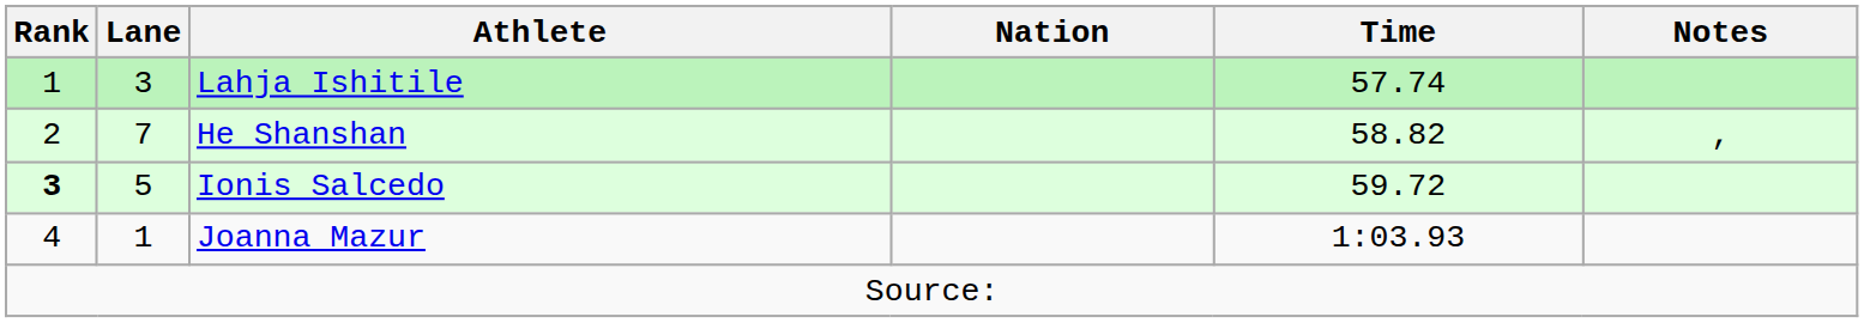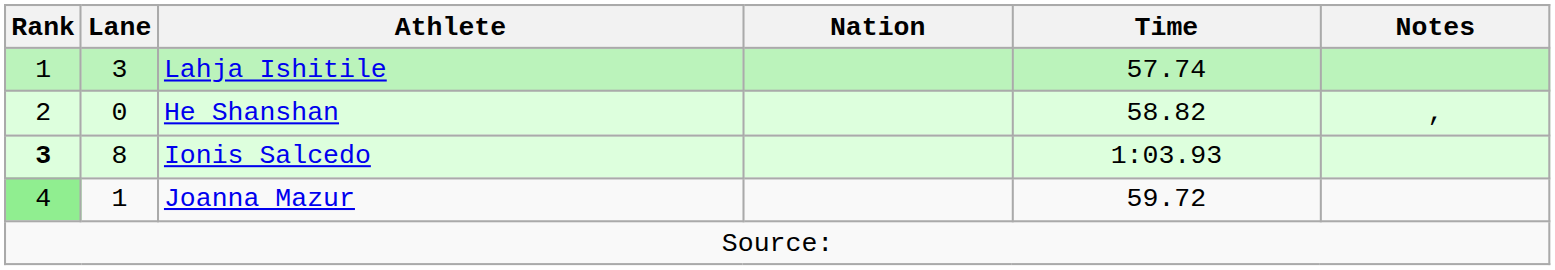He Shanshan | Lane: 7 -> 0
Ionis Salcedo | Lane: 5 -> 8
Ionis Salcedo | Time: 59.72 -> 1:03.93
Joanna Mazur | Rank: no background -> lightgreen background
Joanna Mazur | Time: 1:03.93 -> 59.72
